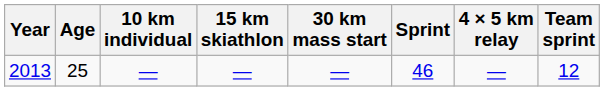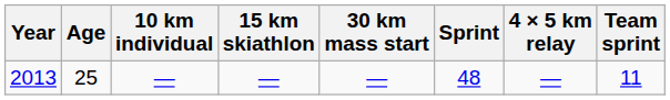2013 | Sprint: 46 -> 48
2013 | Team sprint: 12 -> 11
